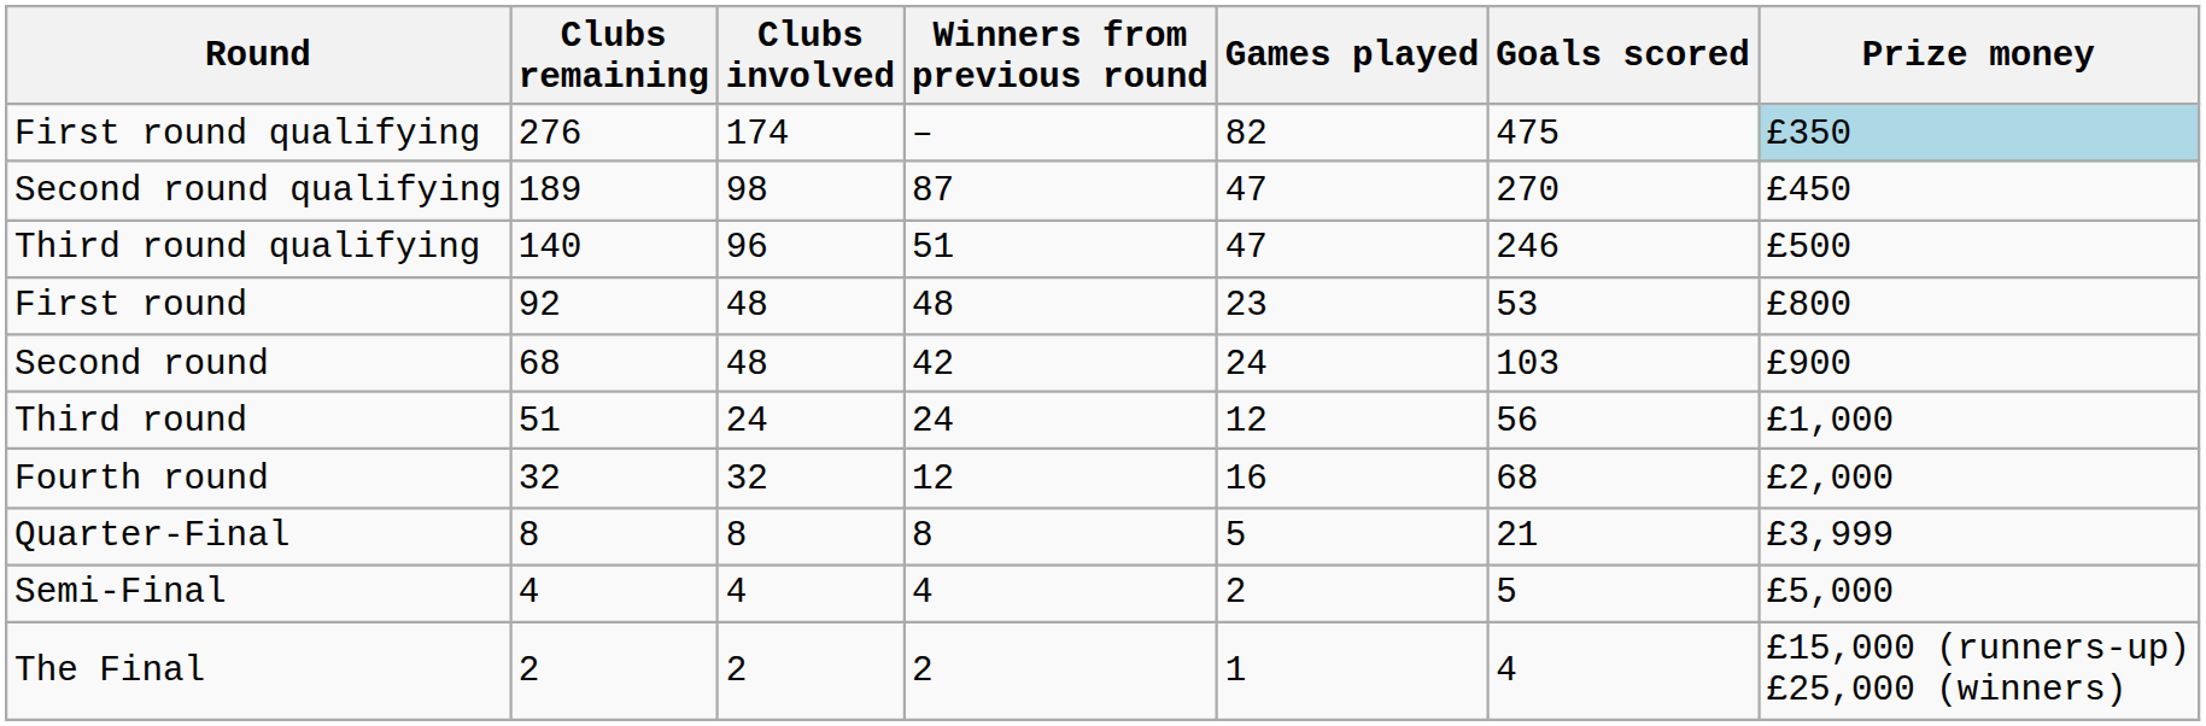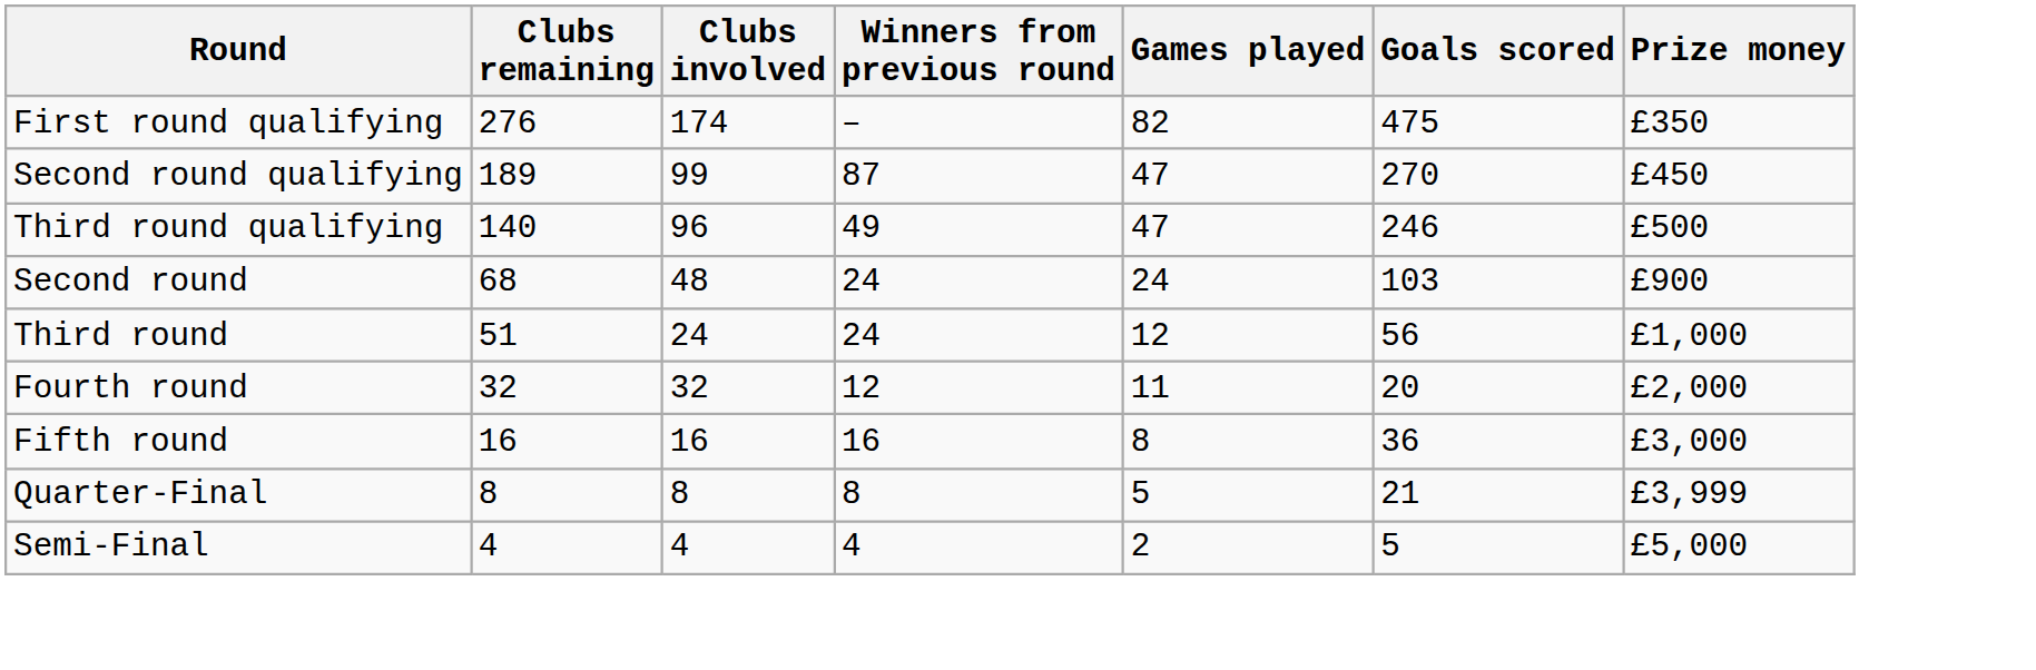First round qualifying | Prize money: lightblue background -> no background
Second round qualifying | Clubs involved: 98 -> 99
Third round qualifying | Winners from previous round: 51 -> 49
- row: First round | 92 | 48 | 48 | 23 | 53 | £800
Second round | Winners from previous round: 42 -> 24
Fourth round | Games played: 16 -> 11
Fourth round | Goals scored: 68 -> 20
+ row: Fifth round | 16 | 16 | 16 | 8 | 36 | £3,000
- row: The Final | 2 | 2 | 2 | 1 | 4 | £15,000 (runners-up) £25,000 (winners)
